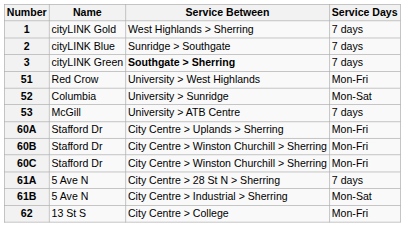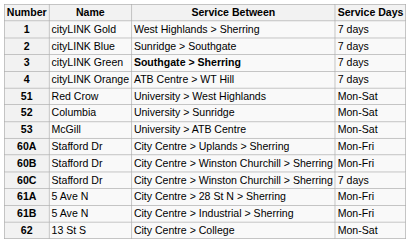+ row: 4 | cityLINK Orange | ATB Centre > WT Hill | 7 days
51 | Service Days: Mon-Fri -> Mon-Sat
53 | Service Days: 7 days -> Mon-Sat
60C | Service Days: Mon-Fri -> 7 days
61A | Service Days: 7 days -> Mon-Fri
61B | Service Days: Mon-Sat -> Mon-Fri
62 | Service Days: Mon-Fri -> Mon-Sat
